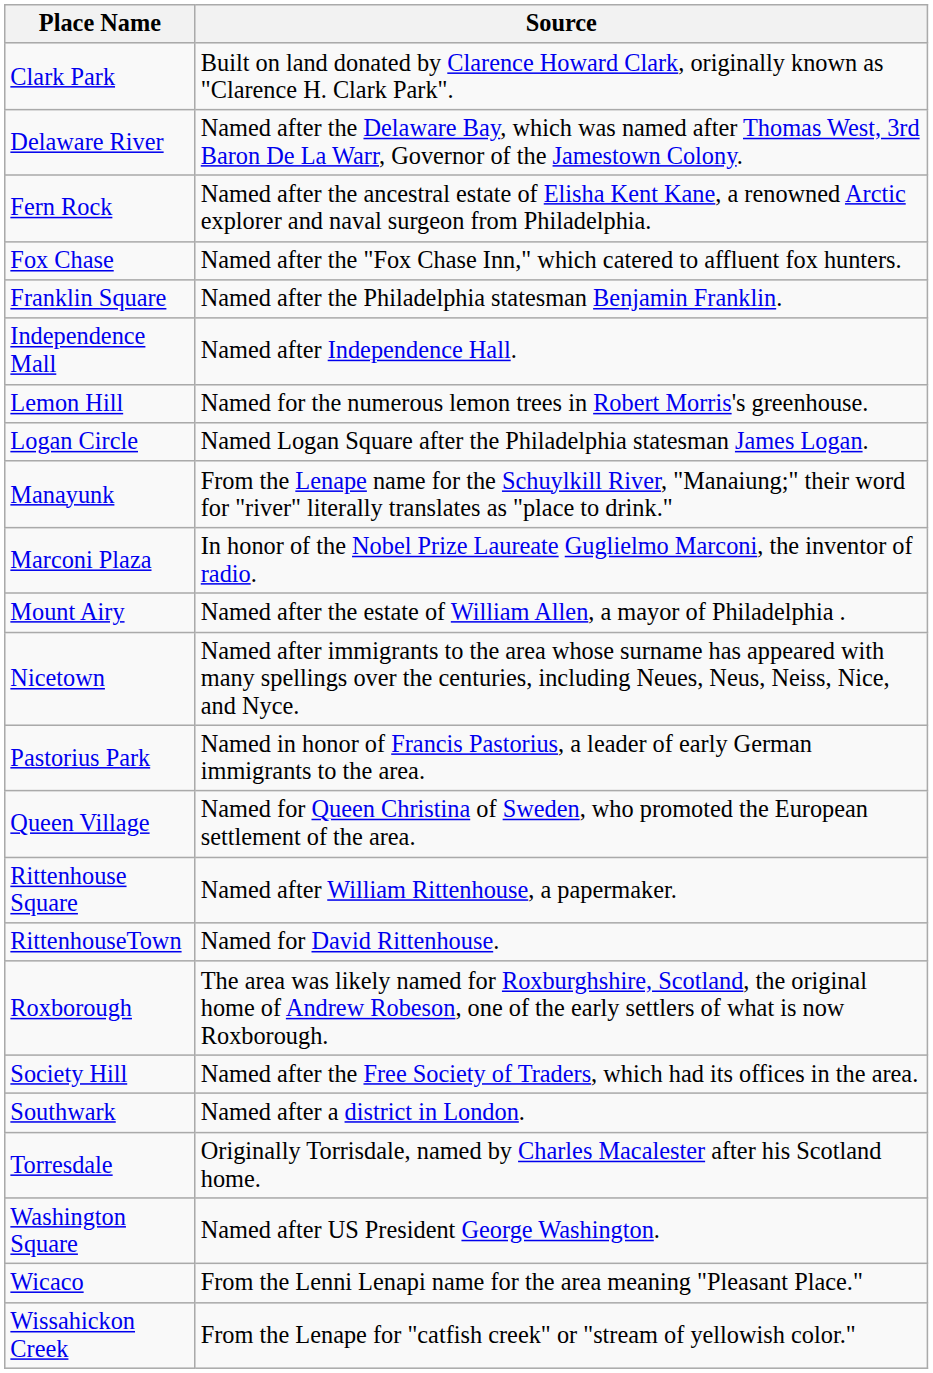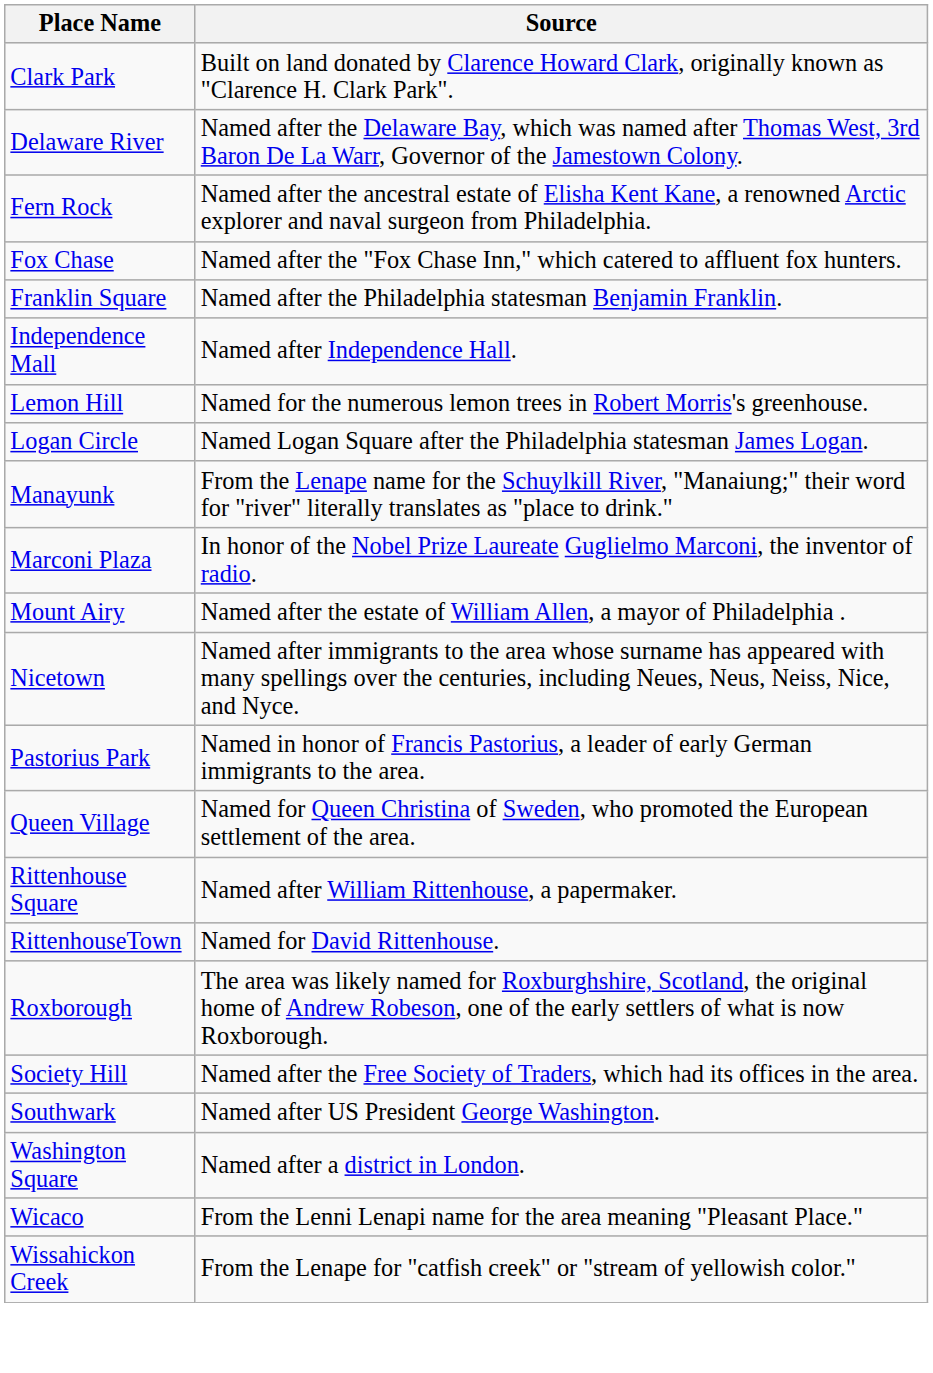Southwark | Source: Named after a district in London. -> Named after US President George Washington.
- row: Torresdale | Originally Torrisdale, named by Charles Macalester after his Scotland home.
Washington Square | Source: Named after US President George Washington. -> Named after a district in London.
